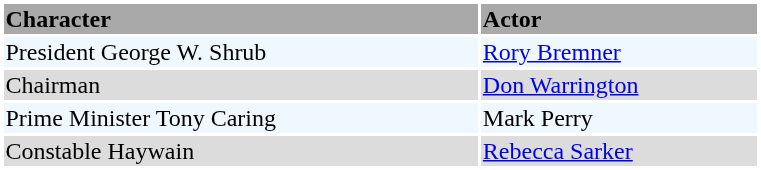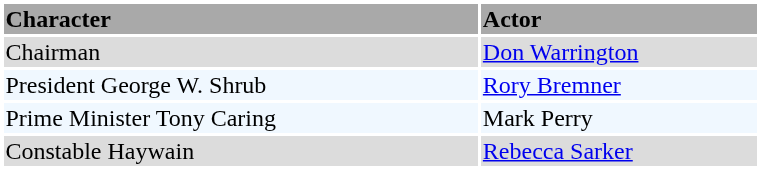rows swapped: President George W. Shrub <-> Chairman
